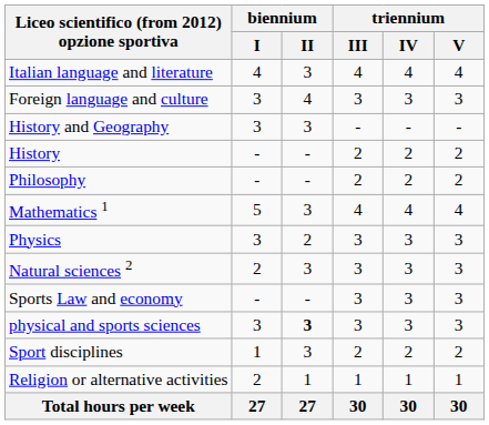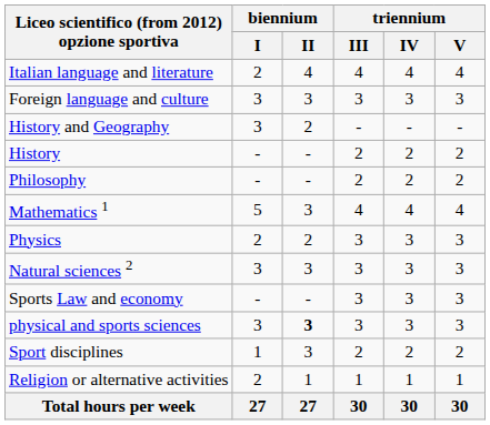Italian language and literature | biennium / I: 4 -> 2
Italian language and literature | biennium / II: 3 -> 4
Foreign language and culture | biennium / II: 4 -> 3
History and Geography | biennium / II: 3 -> 2
Physics | biennium / I: 3 -> 2
Natural sciences 2 | biennium / I: 2 -> 3
